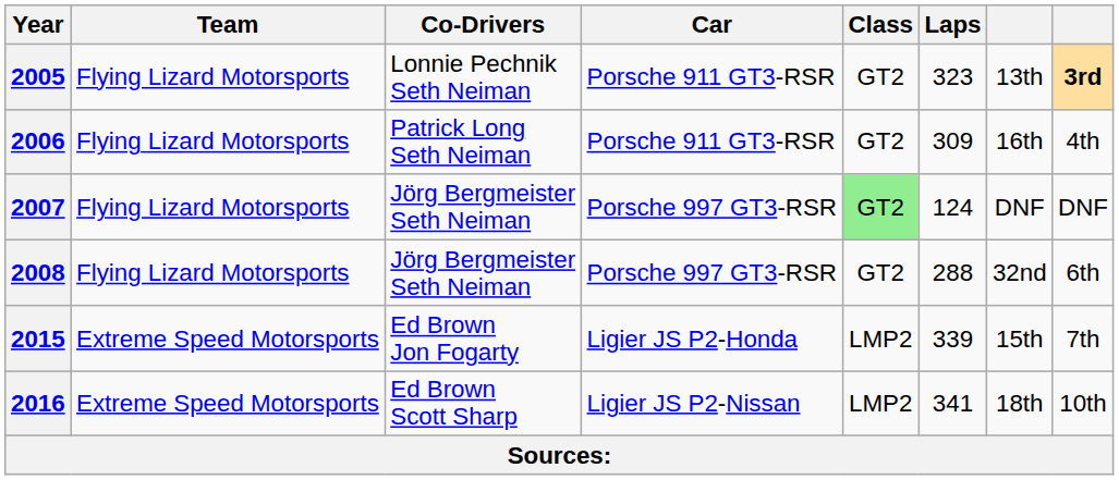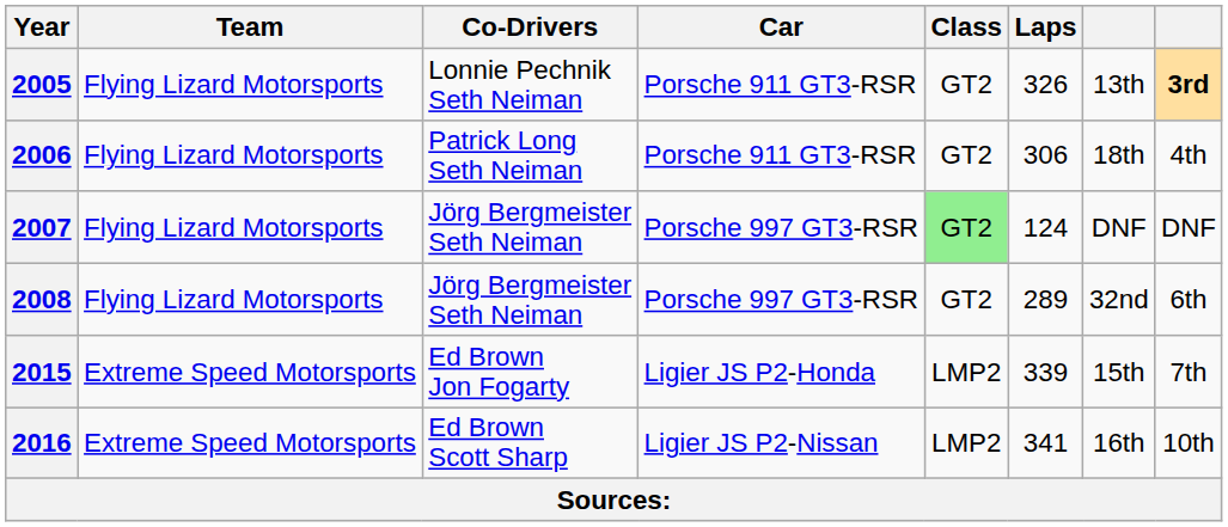2005 | Laps: 323 -> 326
2006 | Laps: 309 -> 306
2006 | column 7: 16th -> 18th
2008 | Laps: 288 -> 289
2016 | column 7: 18th -> 16th
